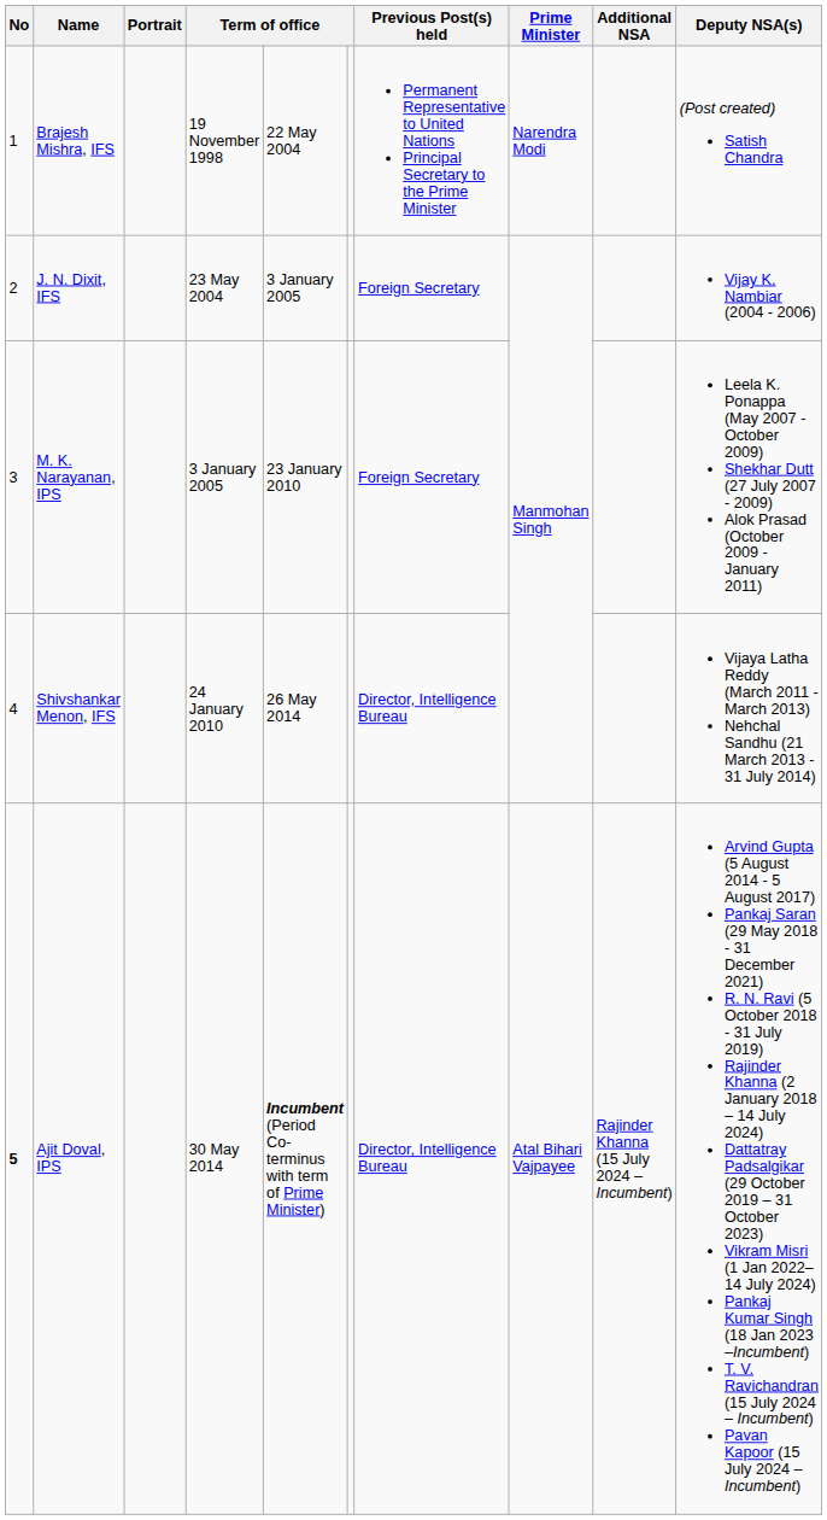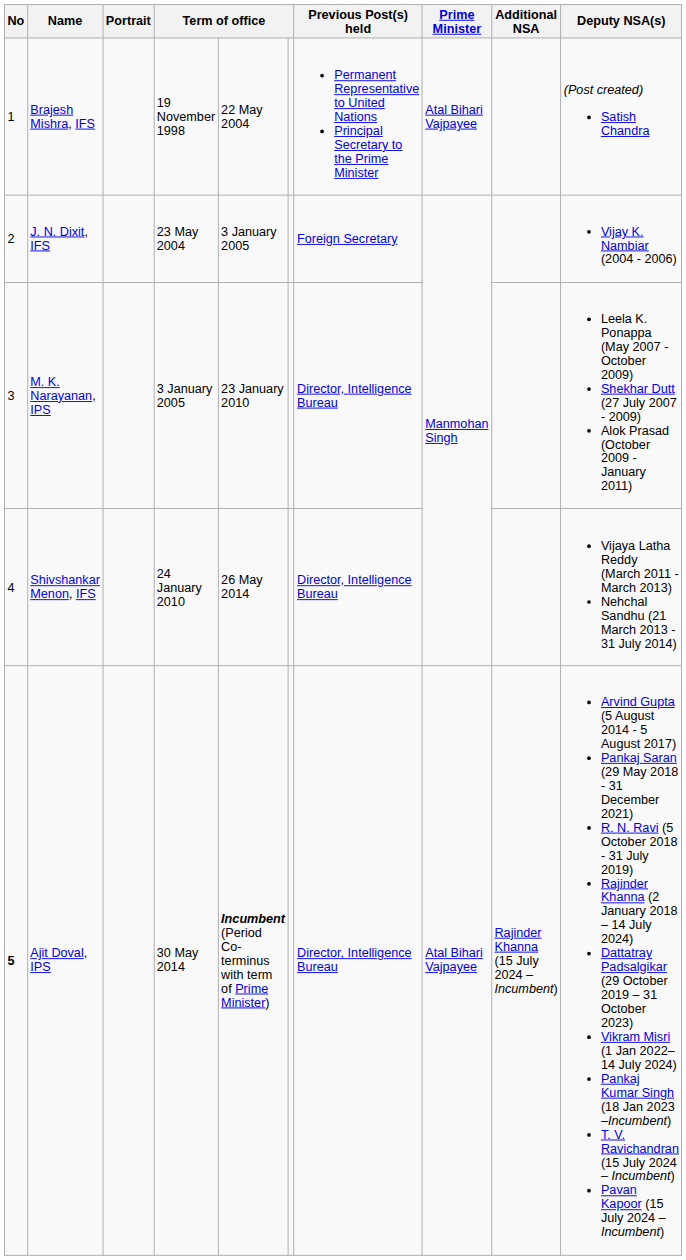Brajesh Mishra, IFS | Prime Minister: Narendra Modi -> Atal Bihari Vajpayee
M. K. Narayanan, IPS | Previous Post(s) held: Foreign Secretary -> Director, Intelligence Bureau
